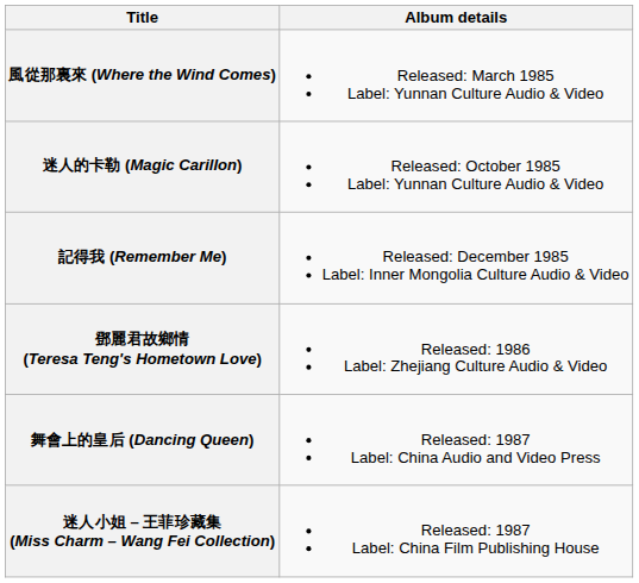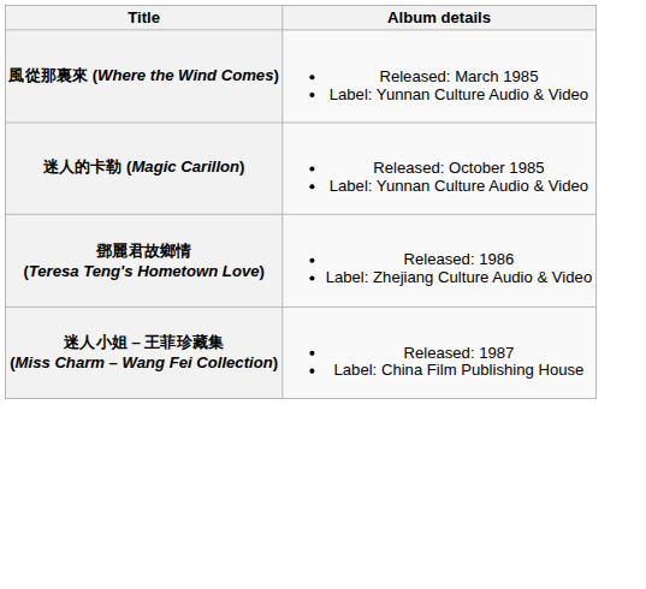- row: 記得我 (Remember Me) | Released: December 1985 Label: Inner Mongolia Culture Audio & Video
- row: 舞會上的皇后 (Dancing Queen) | Released: 1987 Label: China Audio and Video Press
